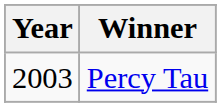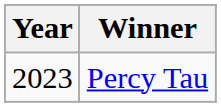Percy Tau | Year: 2003 -> 2023
